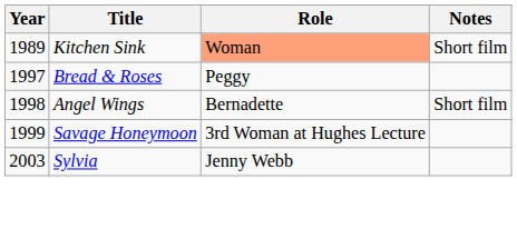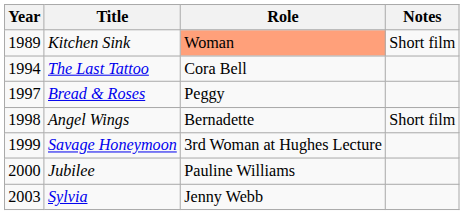+ row: 1994 | The Last Tattoo | Cora Bell
+ row: 2000 | Jubilee | Pauline Williams
